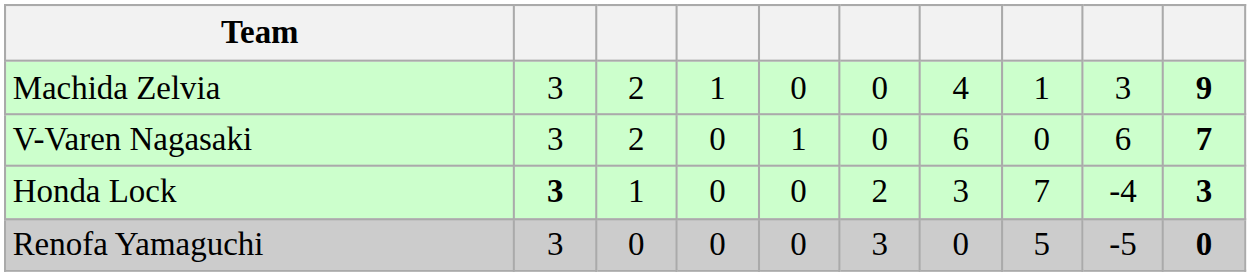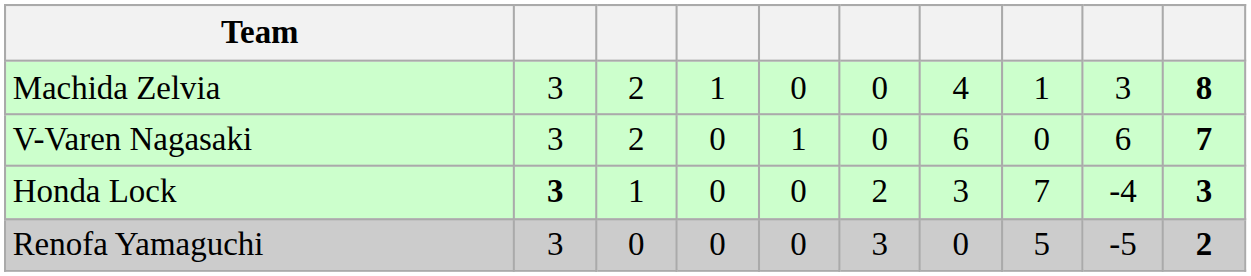Machida Zelvia | column 10: 9 -> 8
Renofa Yamaguchi | column 10: 0 -> 2
